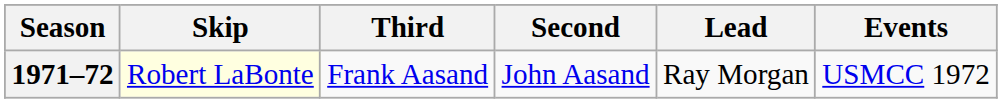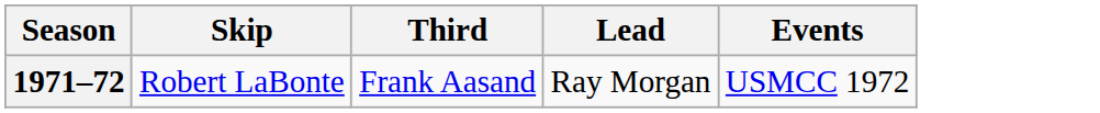- column: Second | John Aasand
1971–72 | Skip: lightyellow background -> no background
